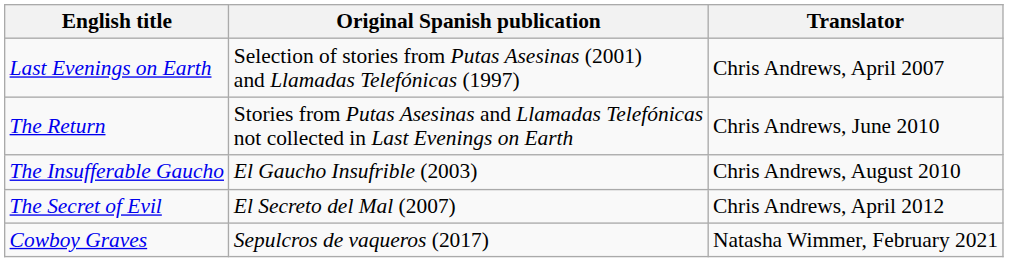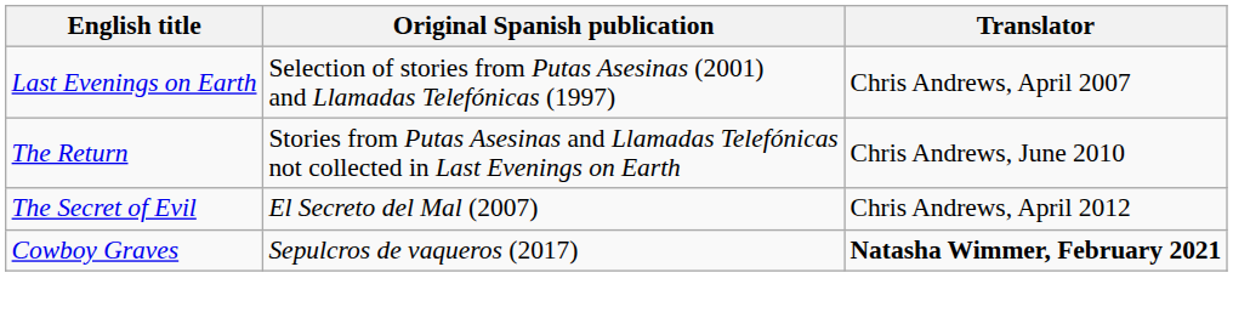- row: The Insufferable Gaucho | El Gaucho Insufrible (2003) | Chris Andrews, August 2010
Cowboy Graves | Translator: normal -> bold
